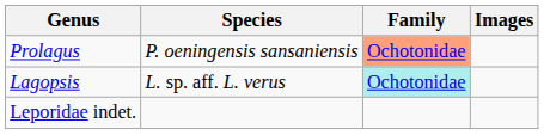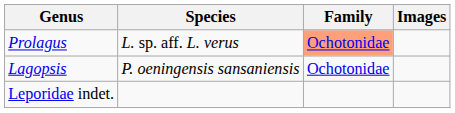Prolagus | Species: P. oeningensis sansaniensis -> L. sp. aff. L. verus
Lagopsis | Species: L. sp. aff. L. verus -> P. oeningensis sansaniensis
Lagopsis | Family: paleturquoise background -> no background
